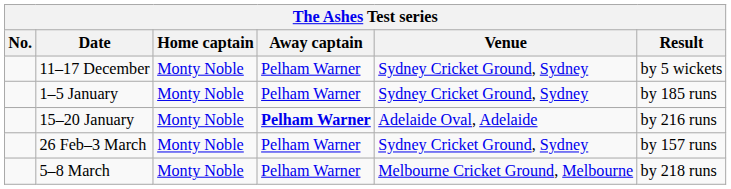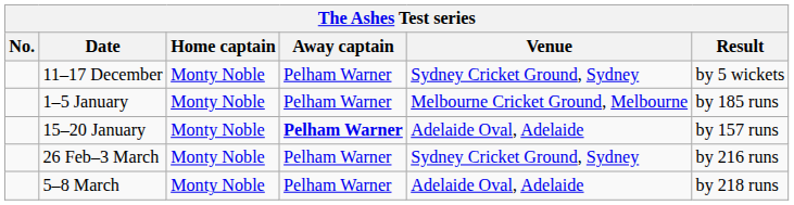1–5 January | Venue: Sydney Cricket Ground, Sydney -> Melbourne Cricket Ground, Melbourne
15–20 January | Result: by 216 runs -> by 157 runs
26 Feb–3 March | Result: by 157 runs -> by 216 runs
5–8 March | Venue: Melbourne Cricket Ground, Melbourne -> Adelaide Oval, Adelaide
